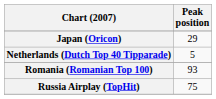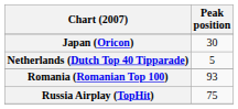Japan (Oricon) | Peak position: 29 -> 30
